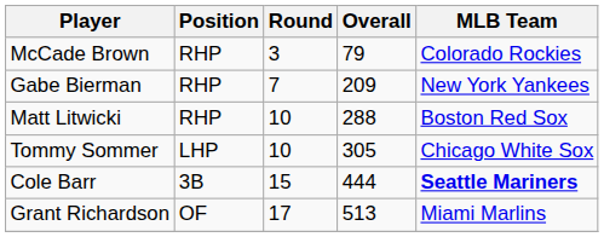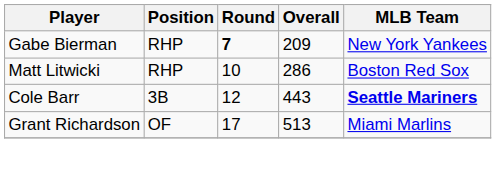- row: McCade Brown | RHP | 3 | 79 | Colorado Rockies
Gabe Bierman | Round: normal -> bold
Matt Litwicki | Overall: 288 -> 286
- row: Tommy Sommer | LHP | 10 | 305 | Chicago White Sox
Cole Barr | Round: 15 -> 12
Cole Barr | Overall: 444 -> 443
